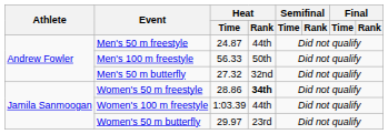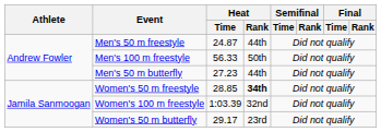Men's 50 m butterfly | Heat / Time: 27.32 -> 27.23
Men's 50 m butterfly | Heat / Rank: 32nd -> 44th
Women's 50 m freestyle | Heat / Time: 28.86 -> 28.85
Women's 100 m freestyle | Heat / Rank: 44th -> 32nd
Women's 50 m butterfly | Heat / Time: 29.97 -> 29.17
